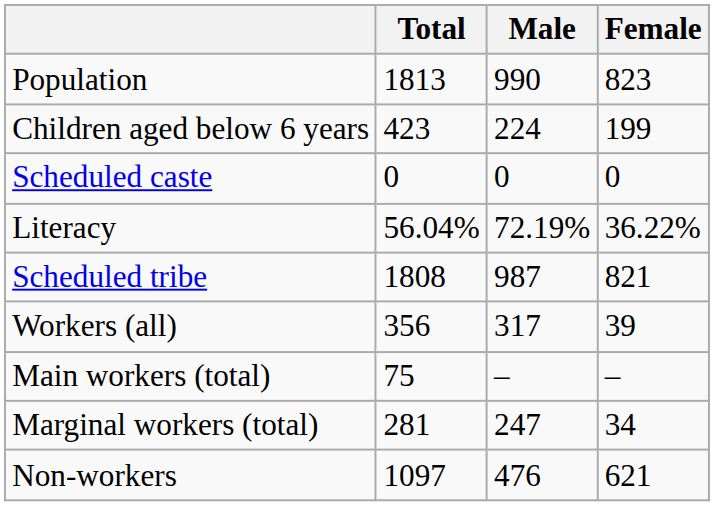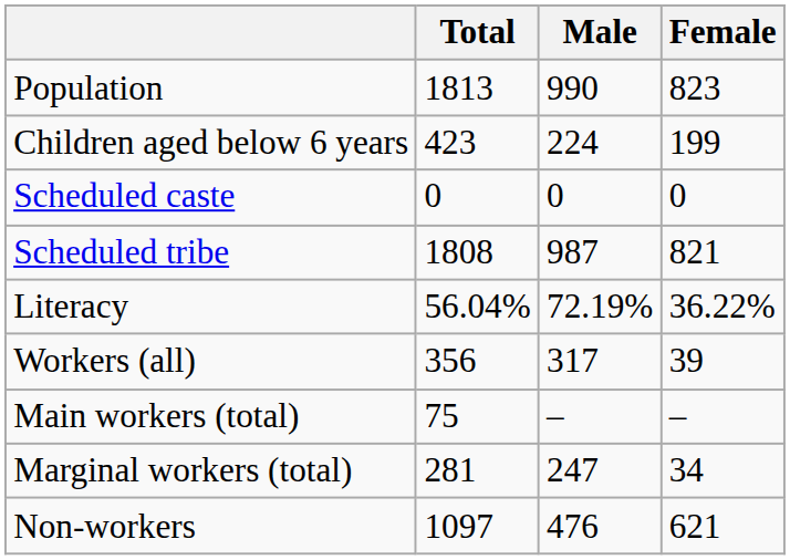rows swapped: Scheduled tribe <-> Literacy
